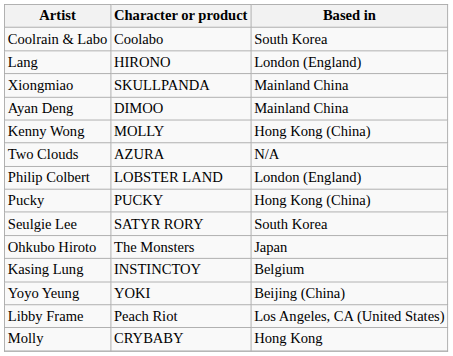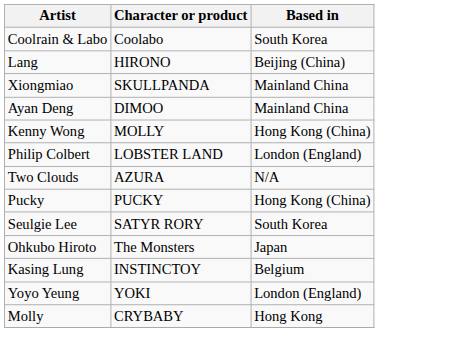Lang | Based in: London (England) -> Beijing (China)
rows swapped: Philip Colbert <-> Two Clouds
Yoyo Yeung | Based in: Beijing (China) -> London (England)
- row: Libby Frame | Peach Riot | Los Angeles, CA (United States)
